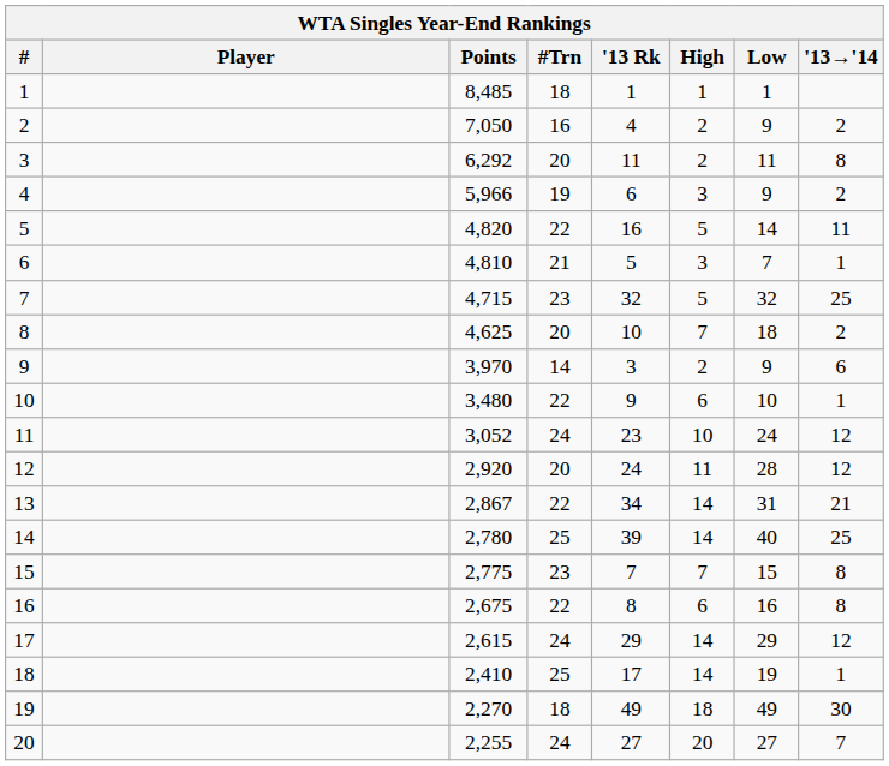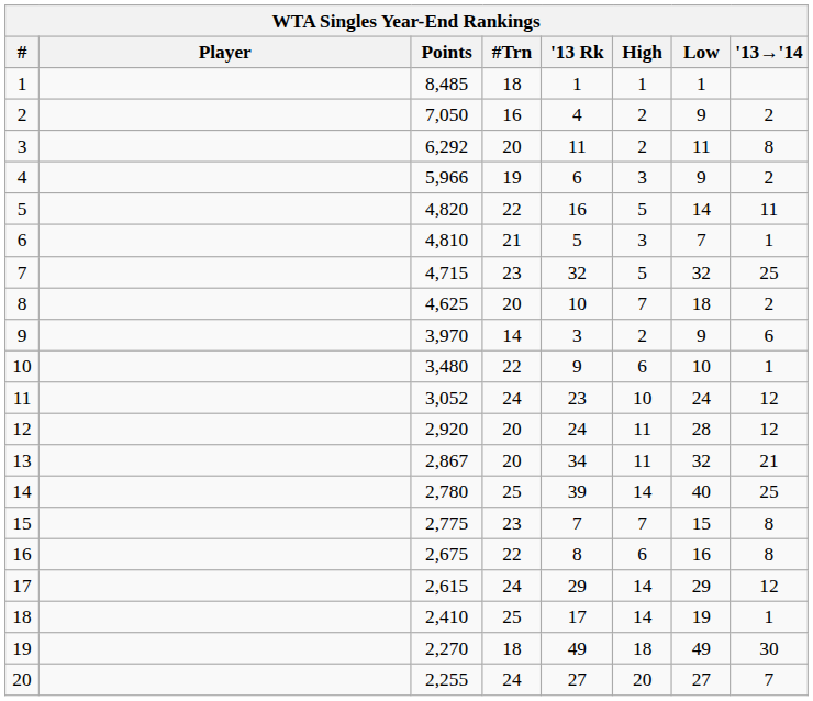13 | #Trn: 22 -> 20
13 | High: 14 -> 11
13 | Low: 31 -> 32
